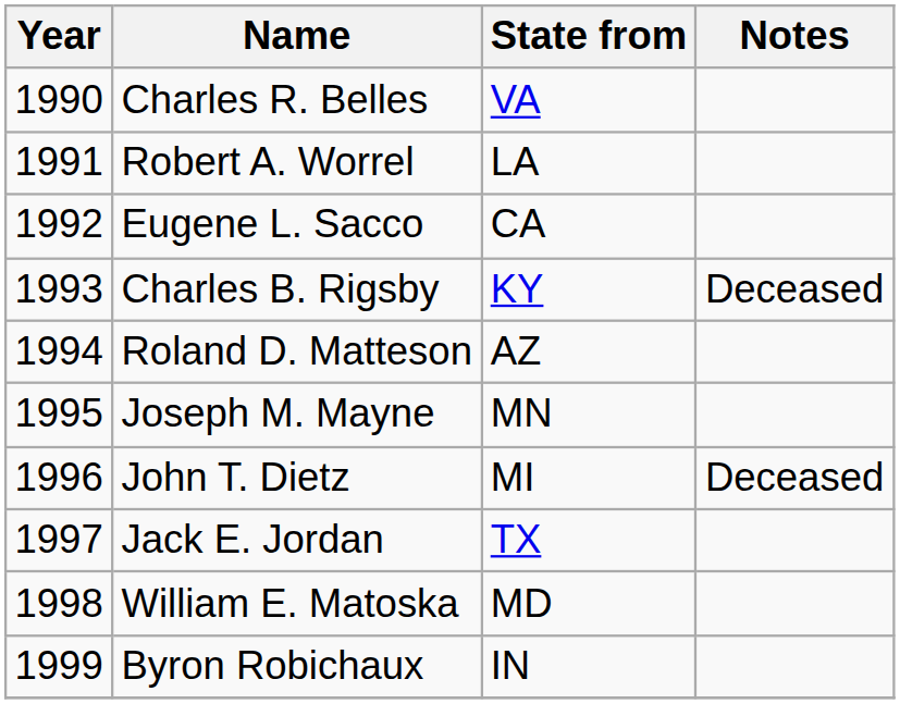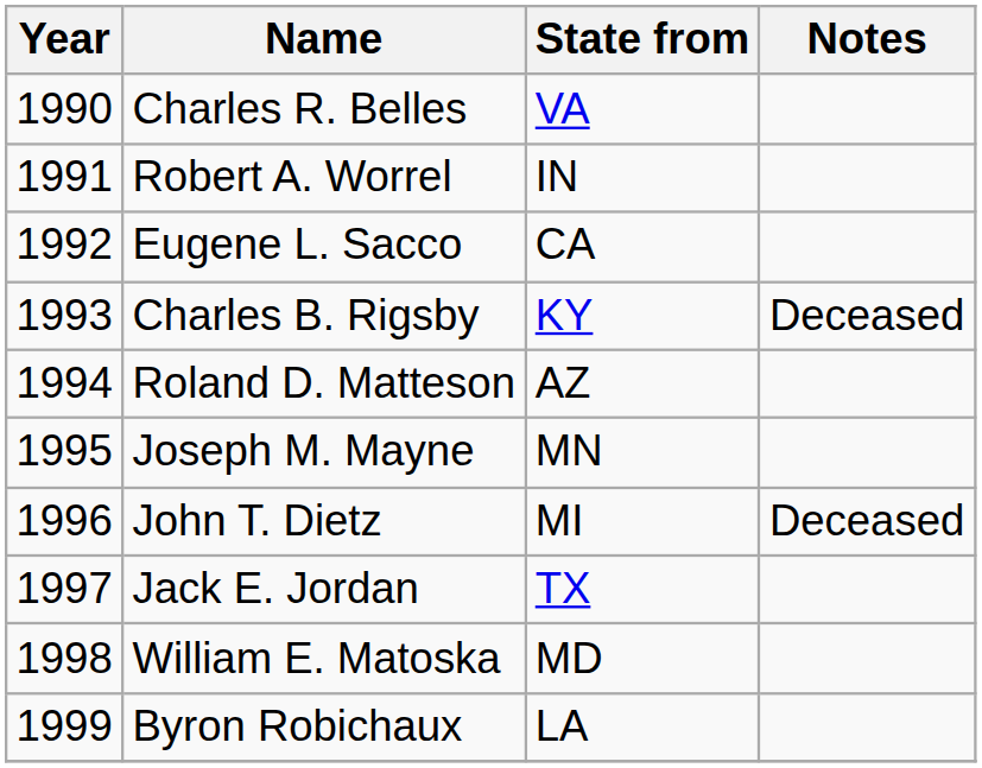Robert A. Worrel | State from: LA -> IN
Byron Robichaux | State from: IN -> LA
